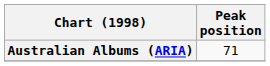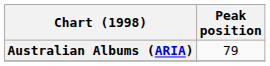Australian Albums (ARIA) | Peak position: 71 -> 79
